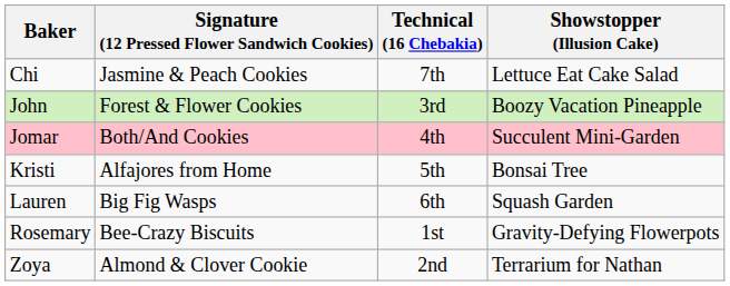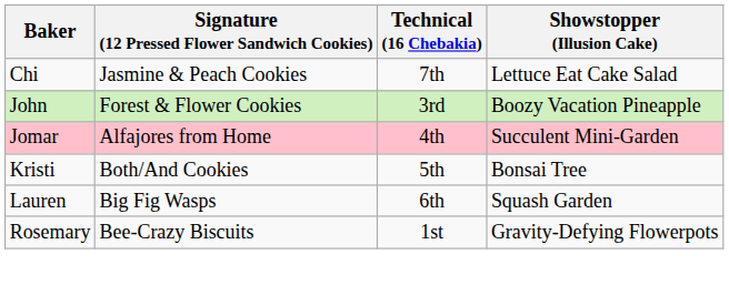Jomar | Signature (12 Pressed Flower Sandwich Cookies): Both/And Cookies -> Alfajores from Home
Kristi | Signature (12 Pressed Flower Sandwich Cookies): Alfajores from Home -> Both/And Cookies
- row: Zoya | Almond & Clover Cookie | 2nd | Terrarium for Nathan
